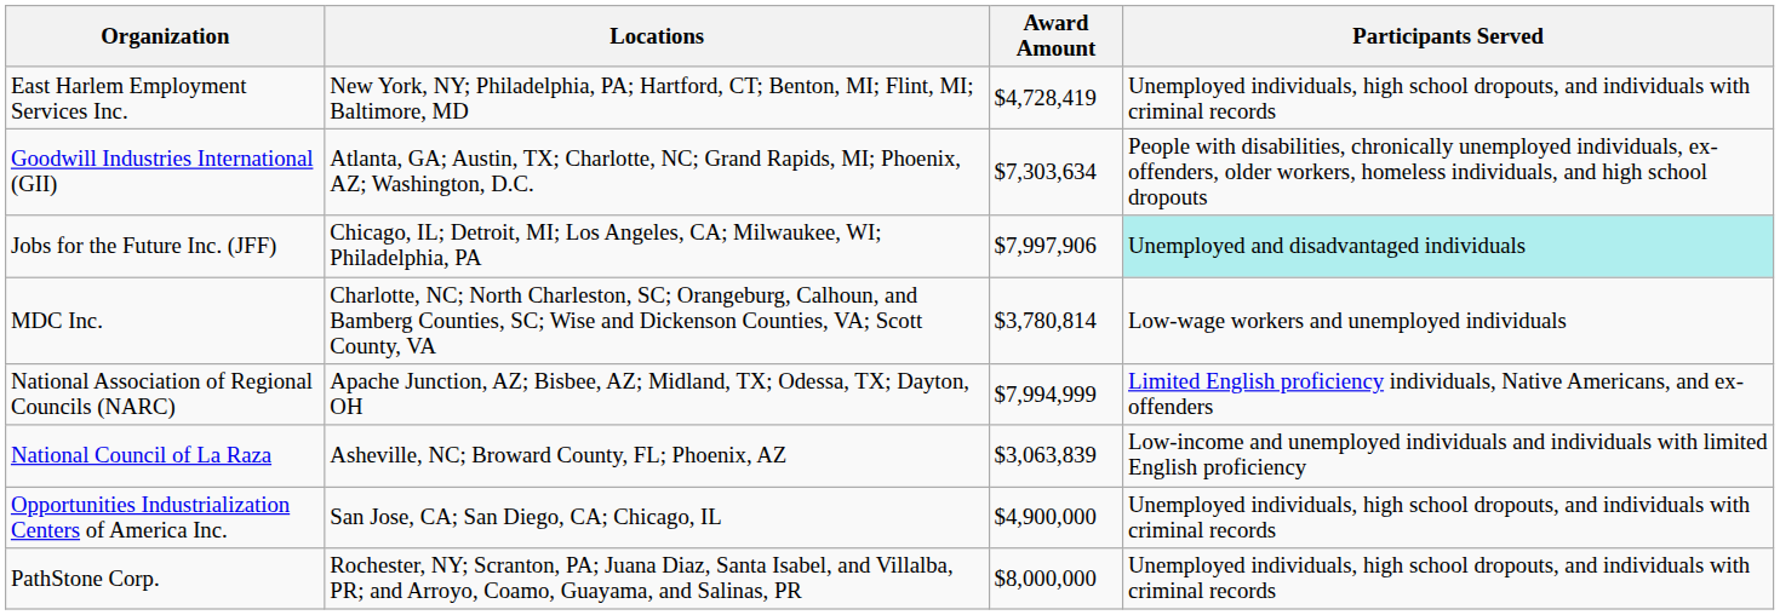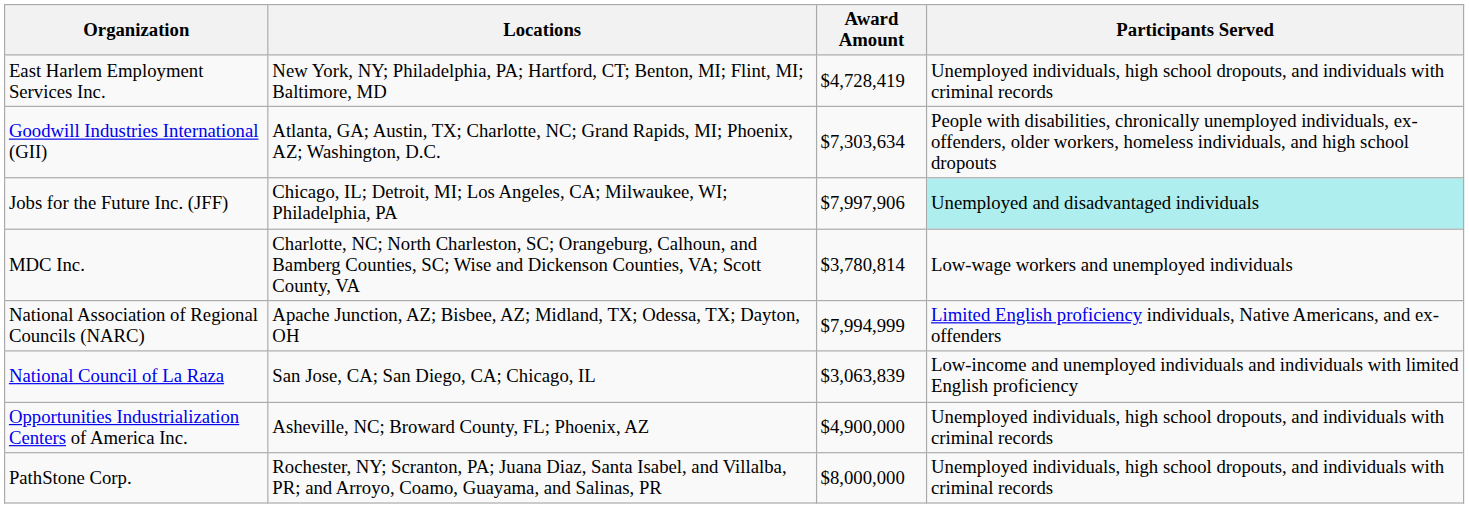National Council of La Raza | Locations: Asheville, NC; Broward County, FL; Phoenix, AZ -> San Jose, CA; San Diego, CA; Chicago, IL
Opportunities Industrialization Centers of America Inc. | Locations: San Jose, CA; San Diego, CA; Chicago, IL -> Asheville, NC; Broward County, FL; Phoenix, AZ
